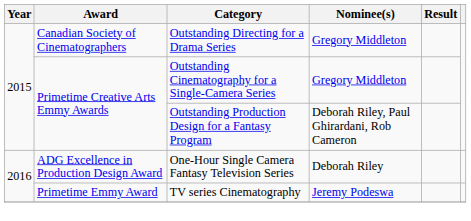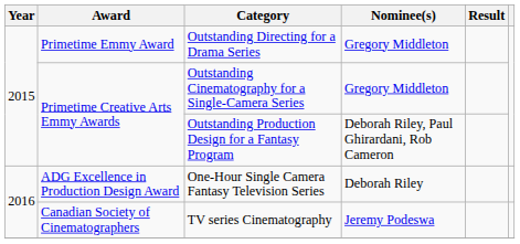Outstanding Directing for a Drama Series | Award: Canadian Society of Cinematographers -> Primetime Emmy Award
TV series Cinematography | Award: Primetime Emmy Award -> Canadian Society of Cinematographers
